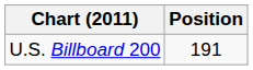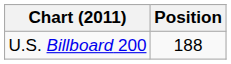U.S. Billboard 200 | Position: 191 -> 188
